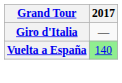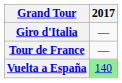+ row: Tour de France | —
